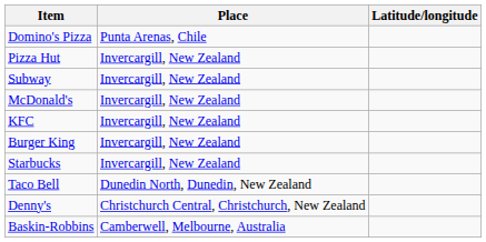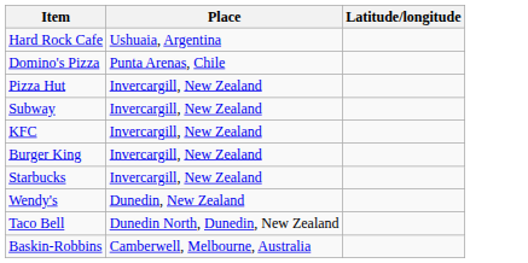+ row: Hard Rock Cafe | Ushuaia, Argentina
- row: McDonald's | Invercargill, New Zealand
+ row: Wendy's | Dunedin, New Zealand
- row: Denny's | Christchurch Central, Christchurch, New Zealand
